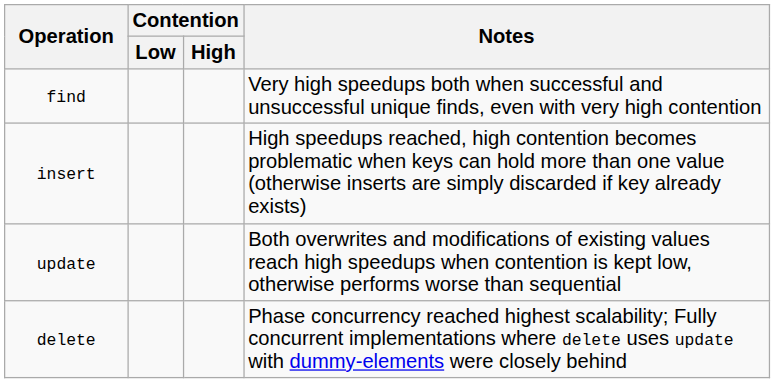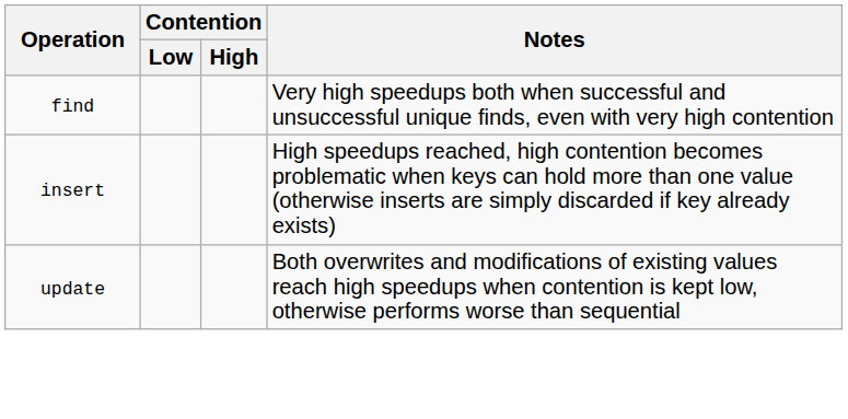- row: delete | Phase concurrency reached highest scalability; Fully concurrent implementations where delete uses update with dummy-elements were closely behind
